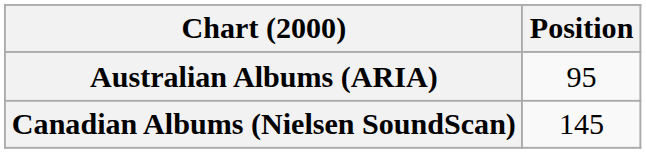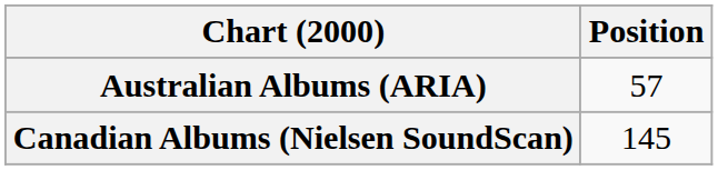Australian Albums (ARIA) | Position: 95 -> 57
